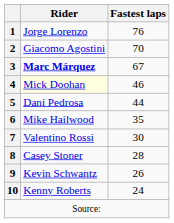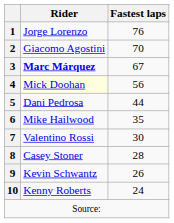4 | Fastest laps: 46 -> 56
